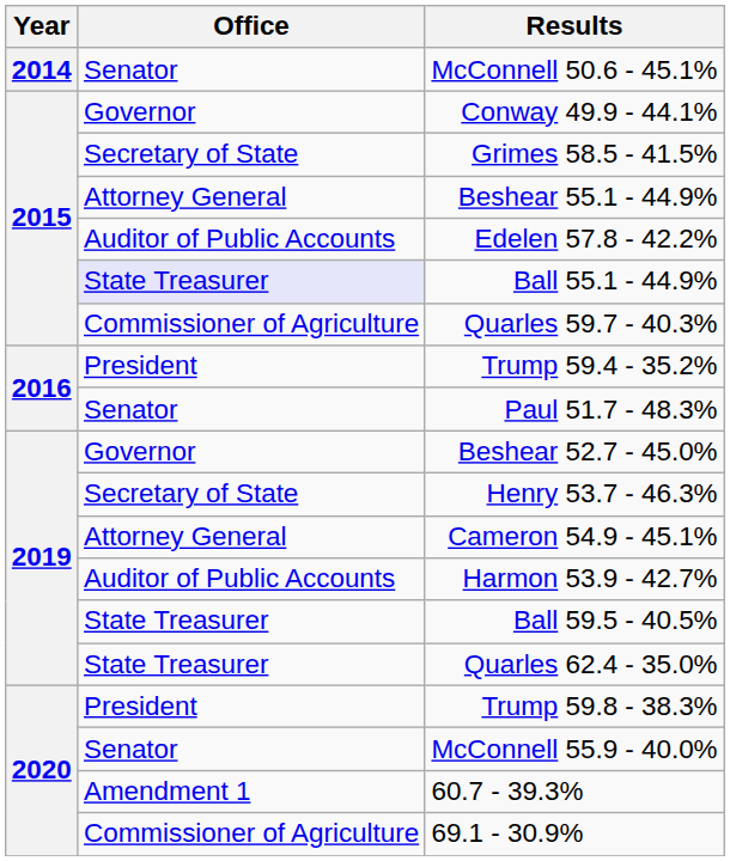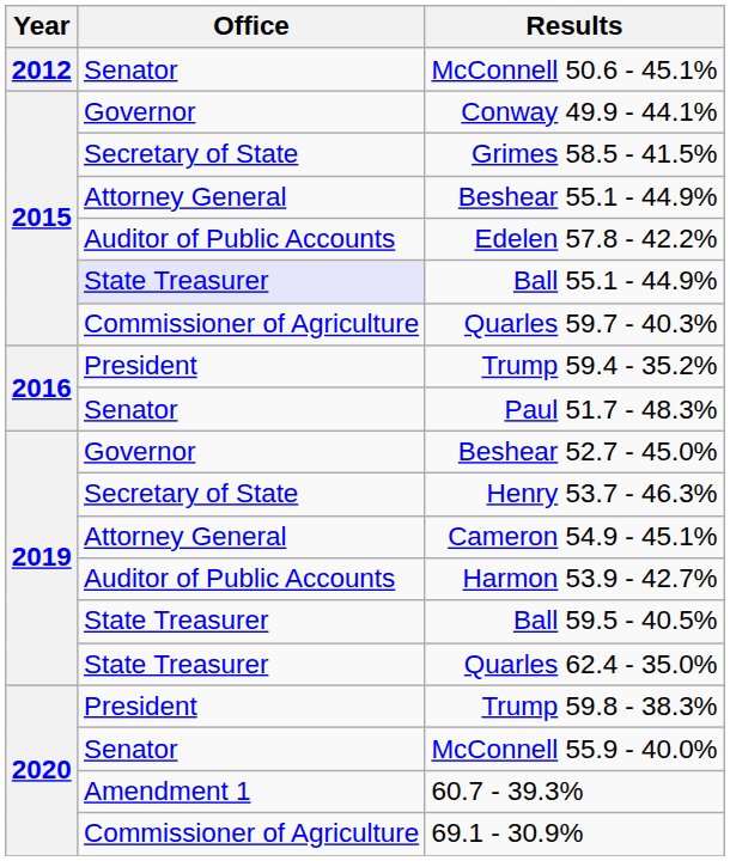McConnell 50.6 - 45.1% | Year: 2014 -> 2012
